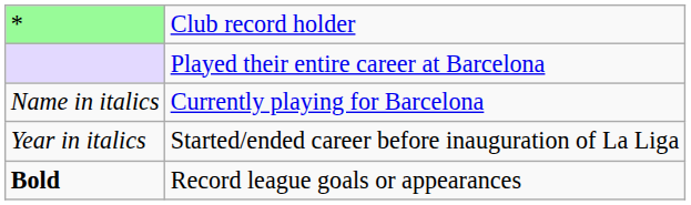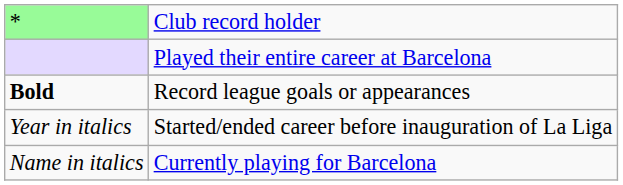rows swapped: Name in italics <-> Bold
